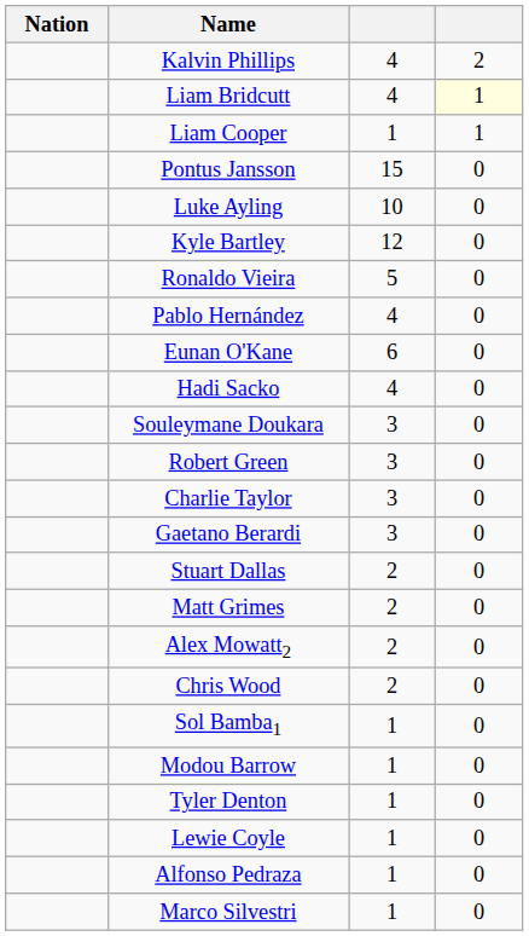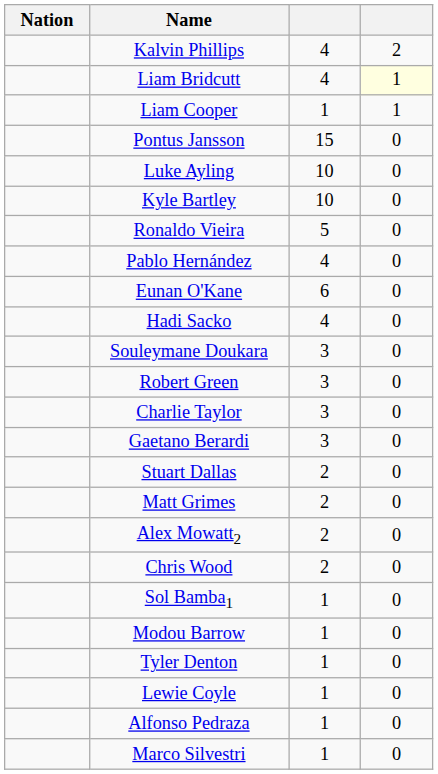Kyle Bartley | column 3: 12 -> 10
